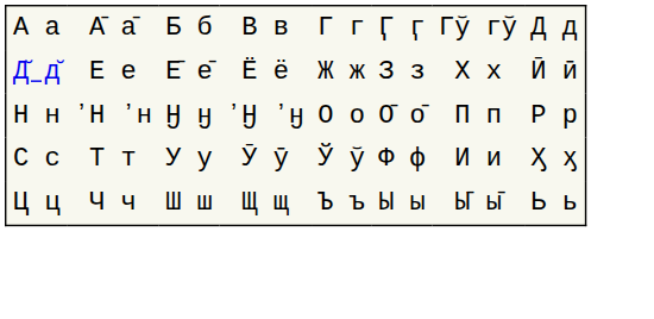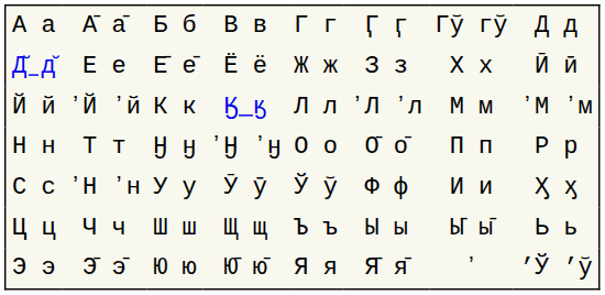+ row: Й й | ʼЙ ʼй | К к | Ӄ ӄ | Л л | ʼЛ ʼл | М м | ʼМ ʼм
Н н | column 2: ʼН ʼн -> Т т
С с | column 2: Т т -> ʼН ʼн
+ row: Э э | Э̄ э̄ | Ю ю | Ю̄ ю̄ | Я я | Я̄ я̄ | ʼ | ’Ў ’ў
